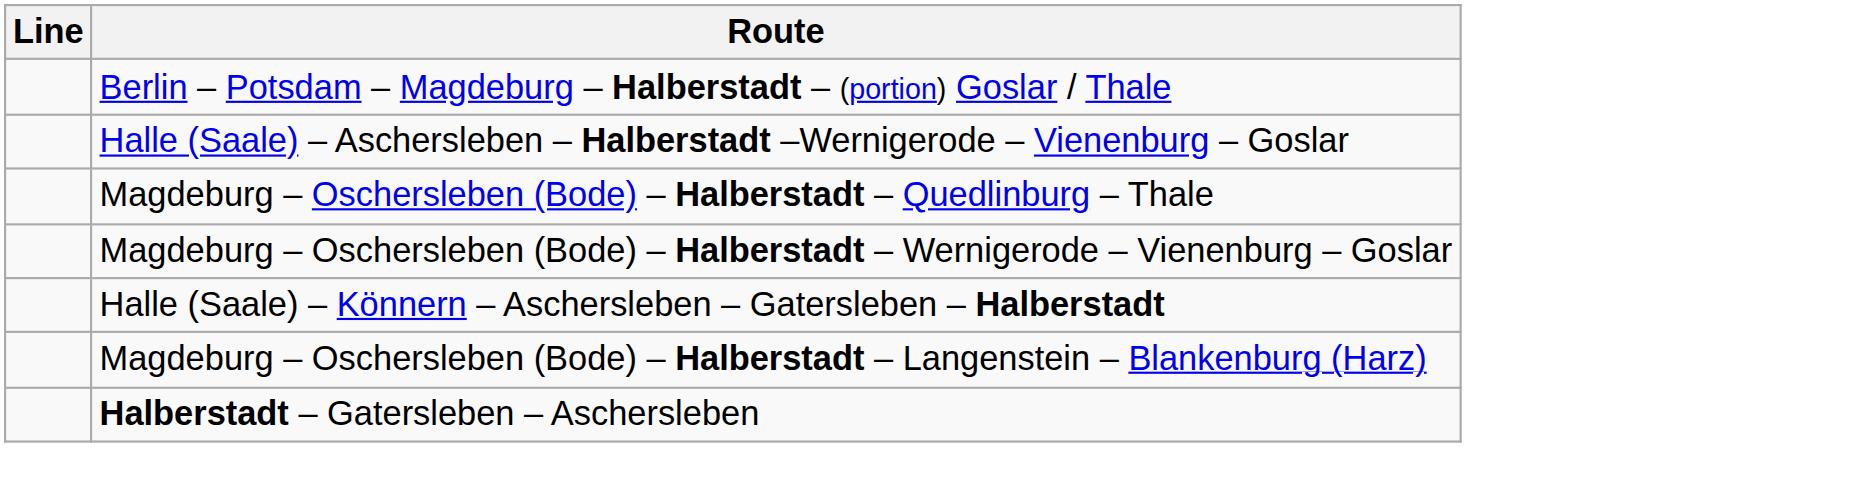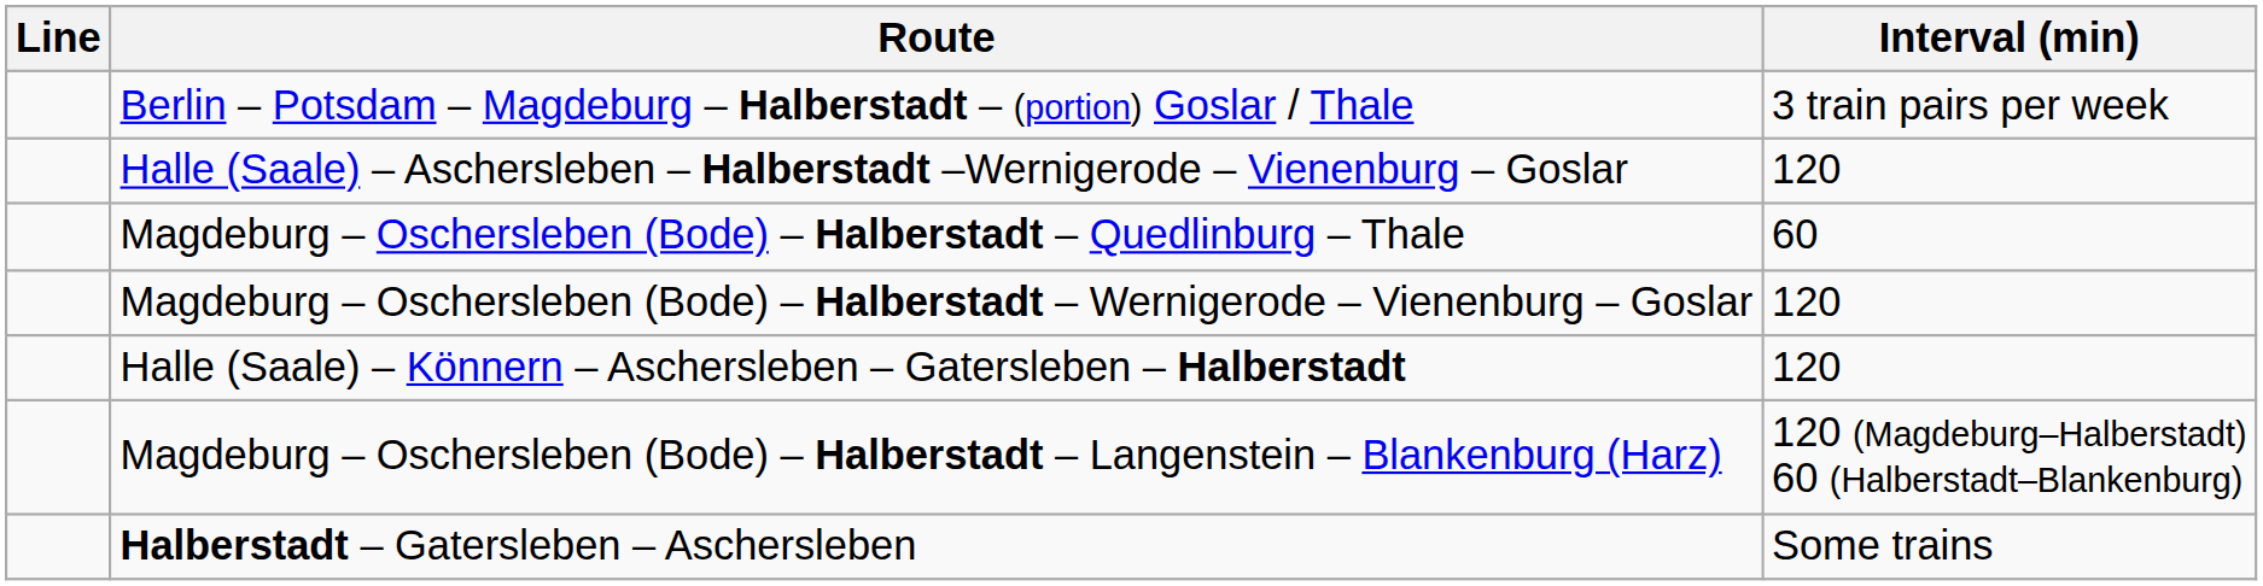+ column: Interval (min) | 3 train pairs per week | 120 | 60 | 120 | 120 | 120 (Magdeburg–Halberstadt) 60 (Halberstadt–Blankenburg) | Some trains
